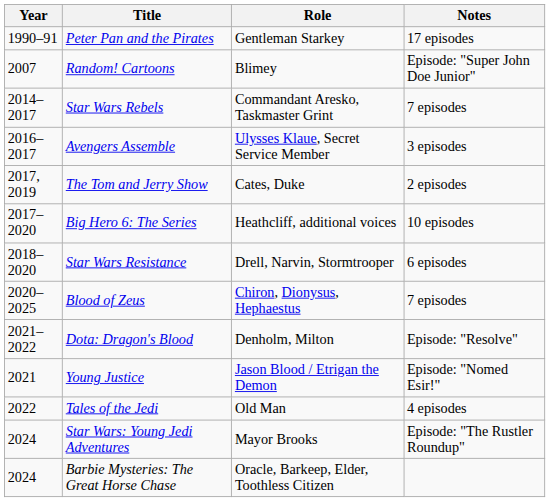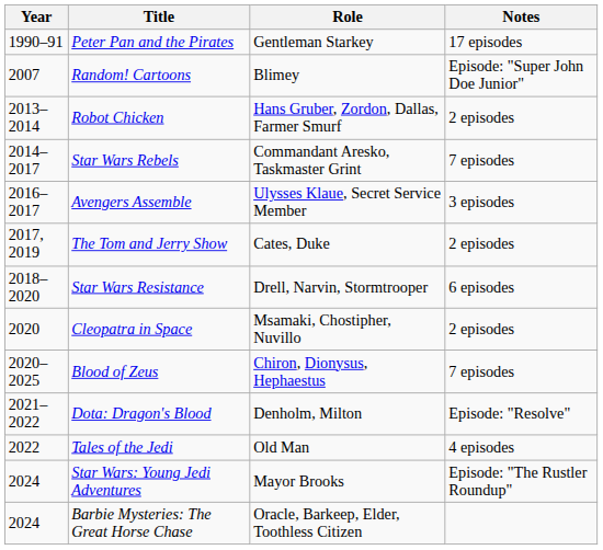+ row: 2013–2014 | Robot Chicken | Hans Gruber, Zordon, Dallas, Farmer Smurf | 2 episodes
- row: 2017–2020 | Big Hero 6: The Series | Heathcliff, additional voices | 10 episodes
+ row: 2020 | Cleopatra in Space | Msamaki, Chostipher, Nuvillo | 2 episodes
- row: 2021 | Young Justice | Jason Blood / Etrigan the Demon | Episode: "Nomed Esir!"
